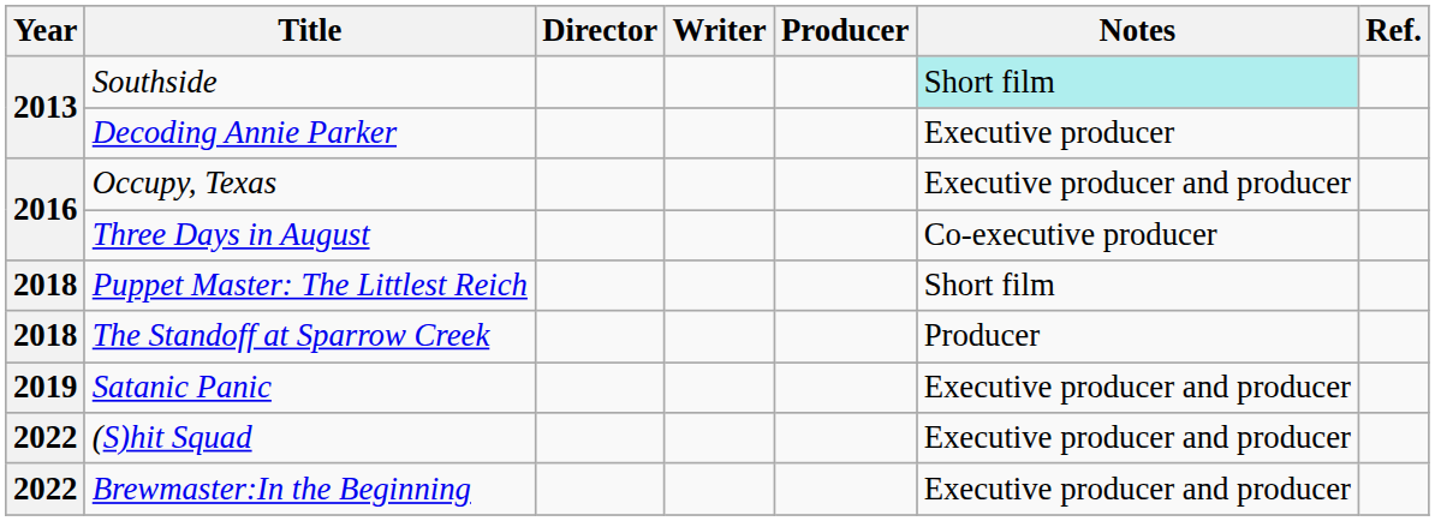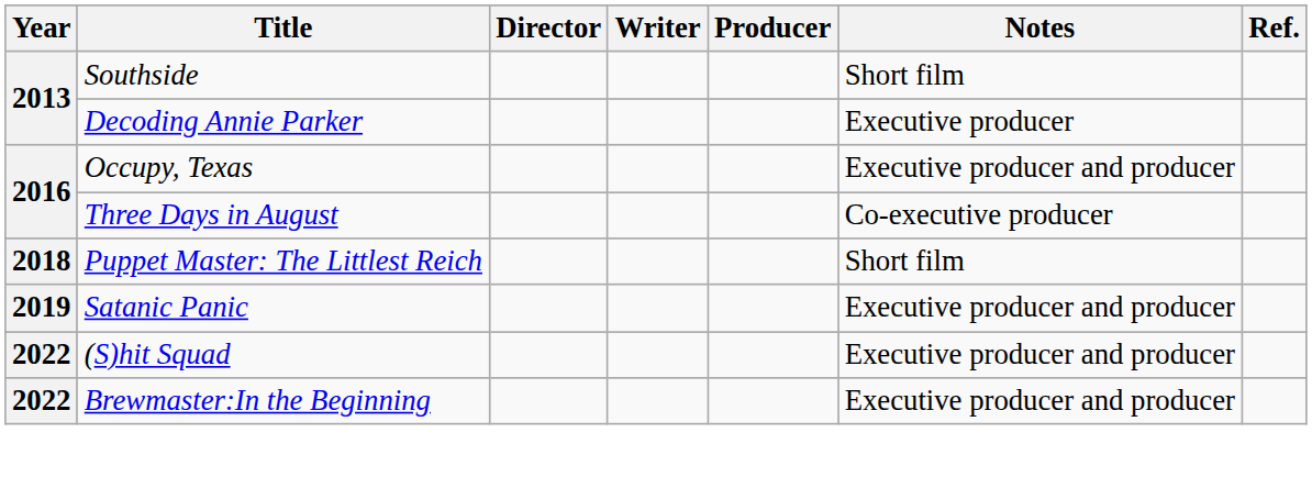Southside | Notes: paleturquoise background -> no background
- row: 2018 | The Standoff at Sparrow Creek | Producer
